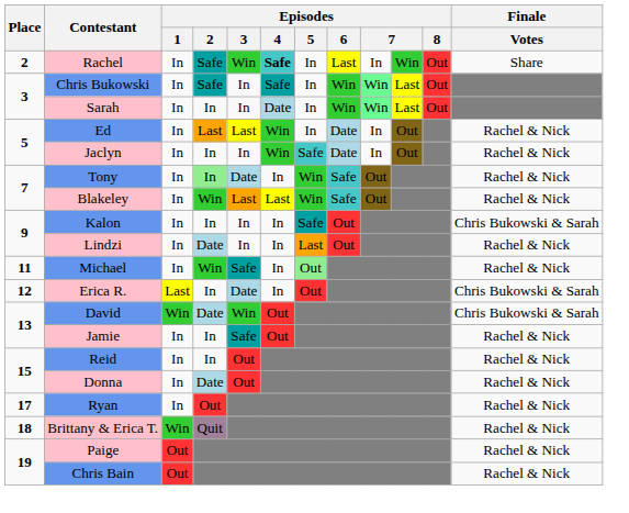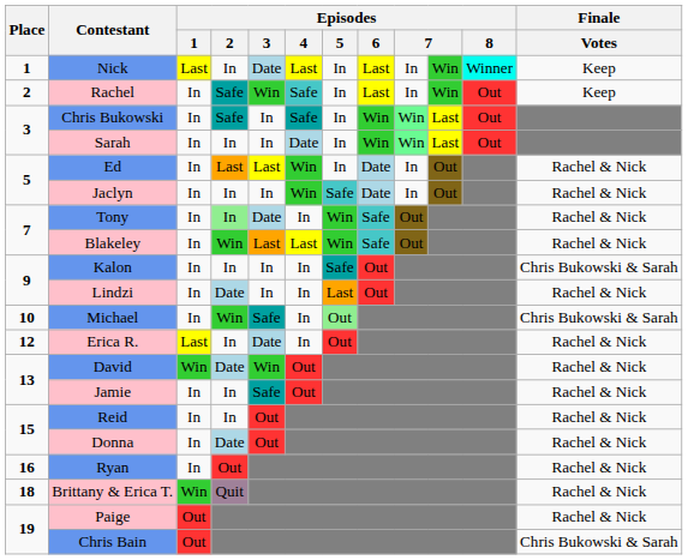+ row: 1 | Nick | Last | In | Date | Last | In | Last | In | Win | Winner | Keep
Rachel | Episodes / 4: bold -> normal
Rachel | Finale / Votes: Share -> Keep
Michael | Place: 11 -> 10
Michael | Finale / Votes: Rachel & Nick -> Chris Bukowski & Sarah
Erica R. | Finale / Votes: Chris Bukowski & Sarah -> Rachel & Nick
David | Finale / Votes: Chris Bukowski & Sarah -> Rachel & Nick
Ryan | Place: 17 -> 16
Chris Bain | Finale / Votes: Rachel & Nick -> Chris Bukowski & Sarah
